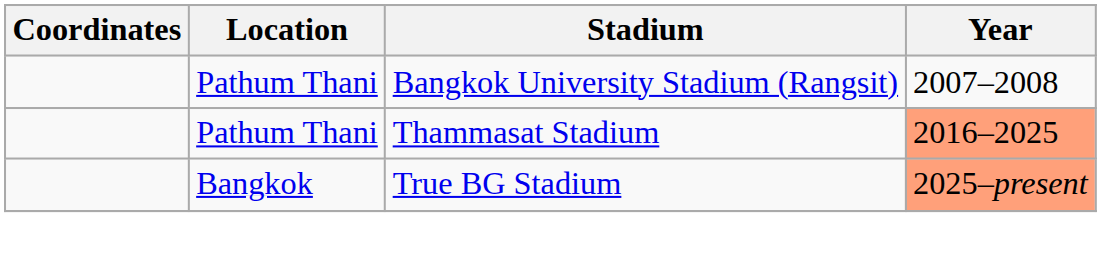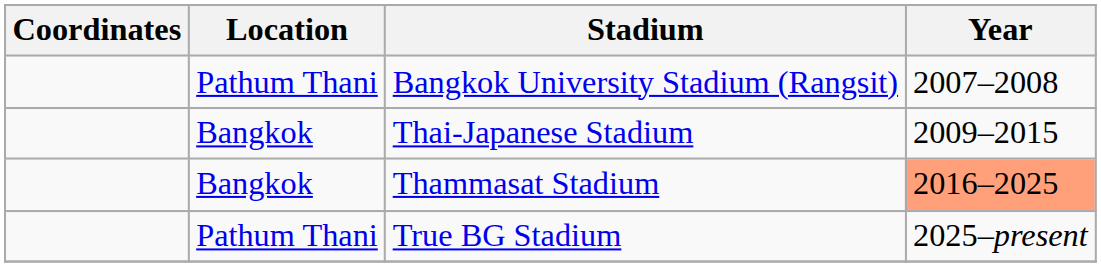+ row: Bangkok | Thai-Japanese Stadium | 2009–2015
Thammasat Stadium | Location: Pathum Thani -> Bangkok
True BG Stadium | Location: Bangkok -> Pathum Thani
True BG Stadium | Year: lightsalmon background -> no background
